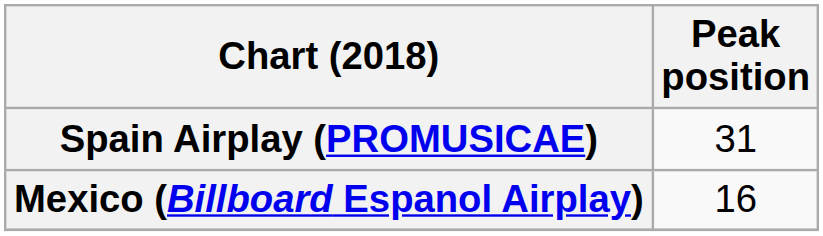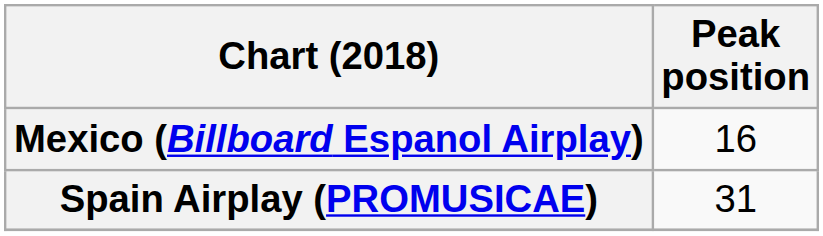rows swapped: Spain Airplay (PROMUSICAE) <-> Mexico (Billboard Espanol Airplay)
